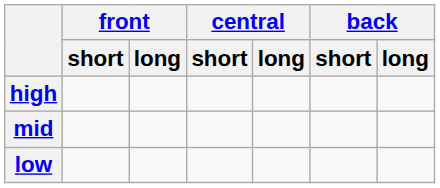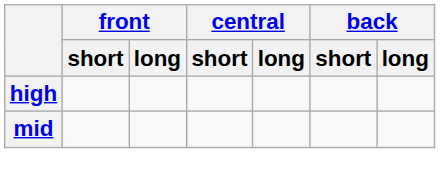- row: low
